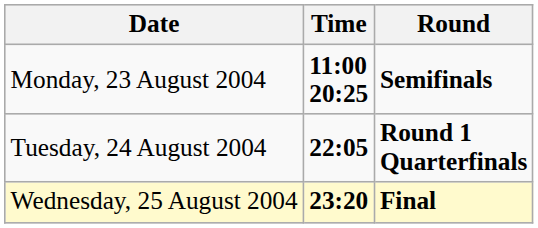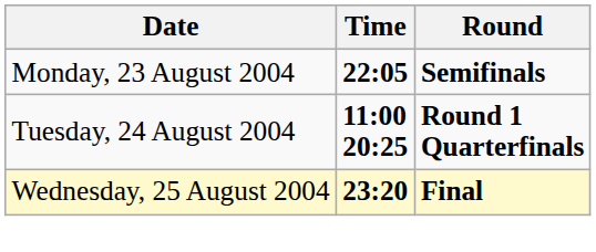Monday, 23 August 2004 | Time: 11:00 20:25 -> 22:05
Tuesday, 24 August 2004 | Time: 22:05 -> 11:00 20:25
